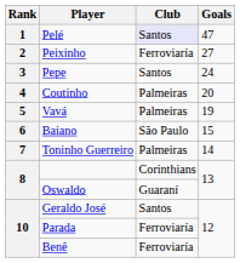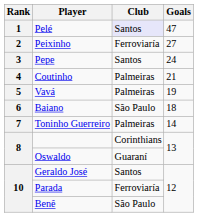Coutinho | Goals: 20 -> 21
Baiano | Goals: 15 -> 18
Benê | Club: Ferroviaría -> São Paulo
